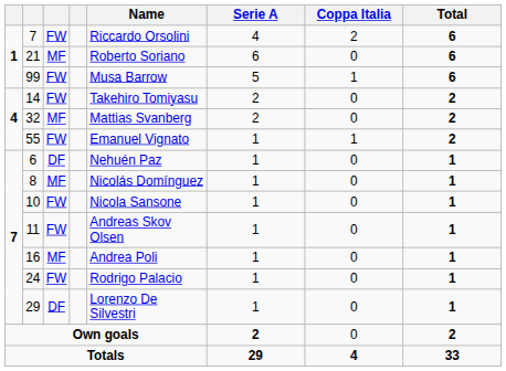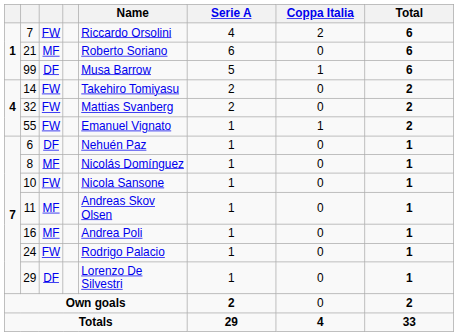99 | column 3: FW -> DF
32 | column 3: MF -> FW
11 | column 3: FW -> MF
